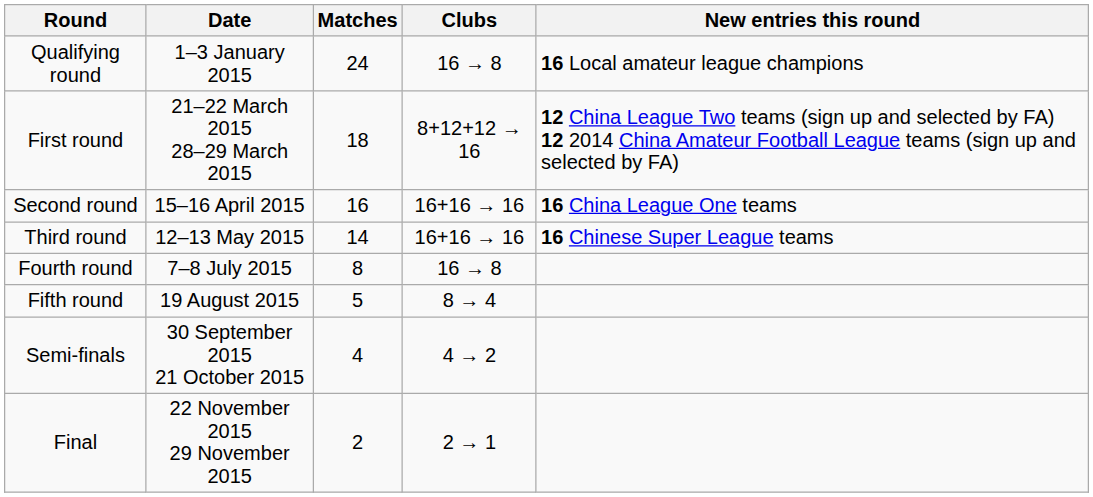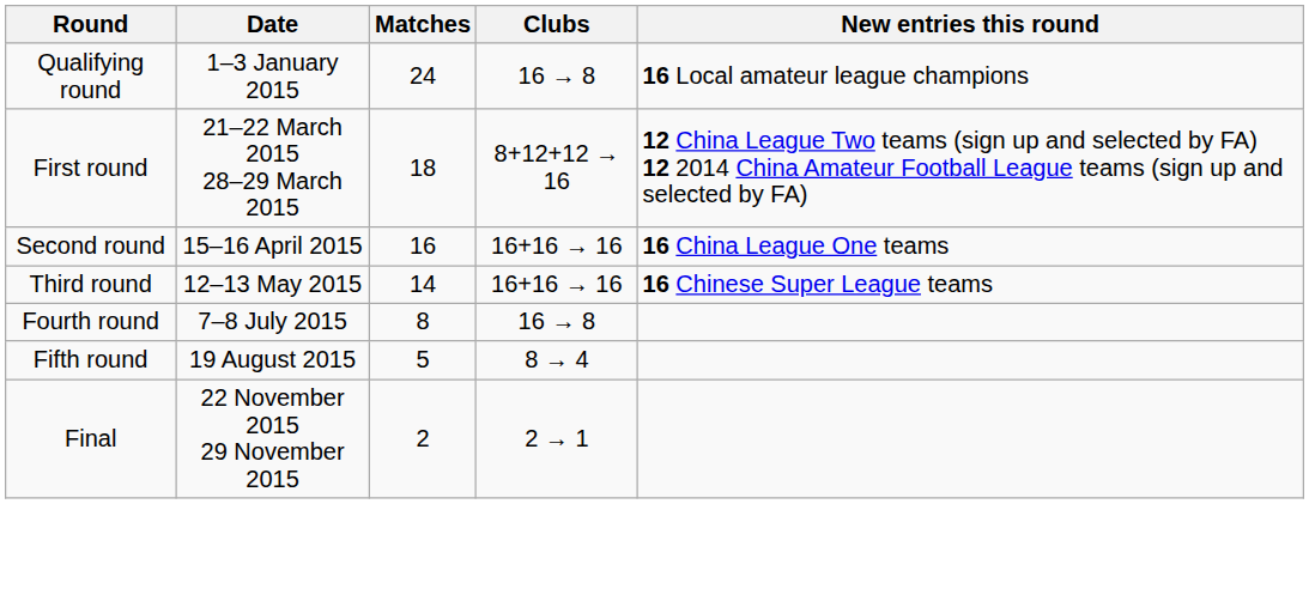- row: Semi-finals | 30 September 2015 21 October 2015 | 4 | 4 → 2
